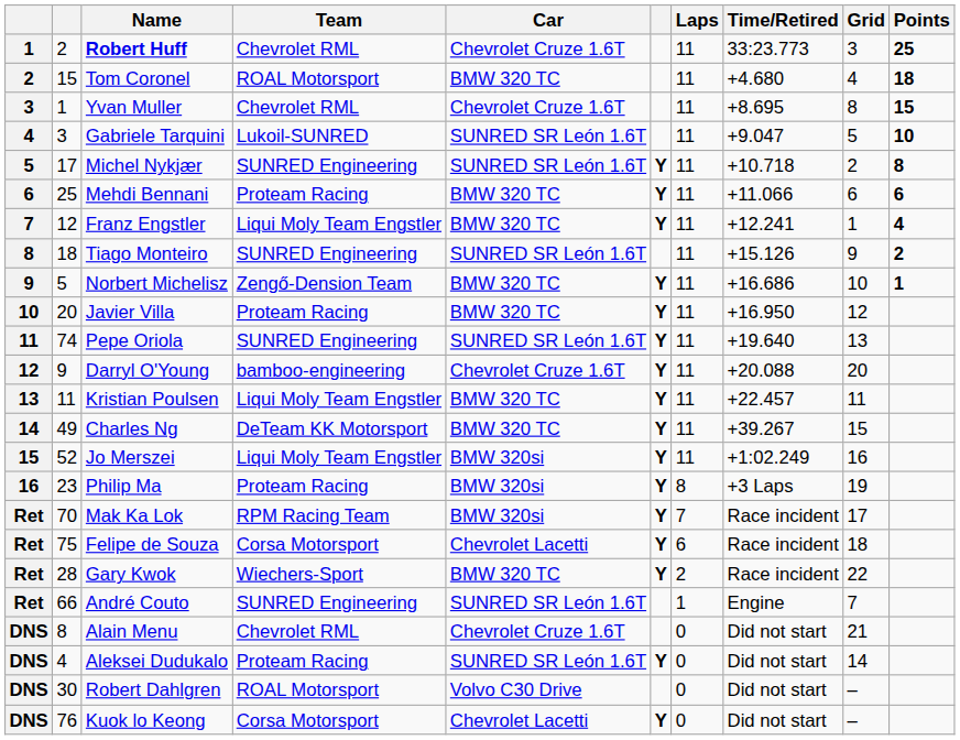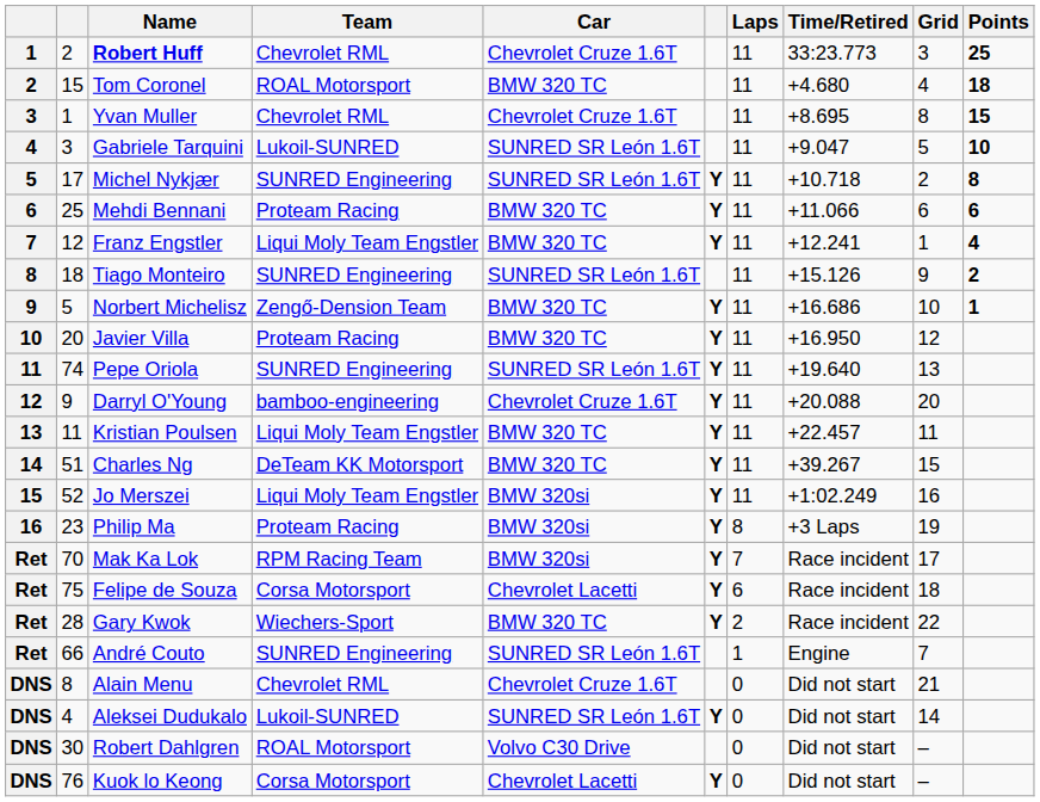Charles Ng | column 2: 49 -> 51
Aleksei Dudukalo | Team: Proteam Racing -> Lukoil-SUNRED
